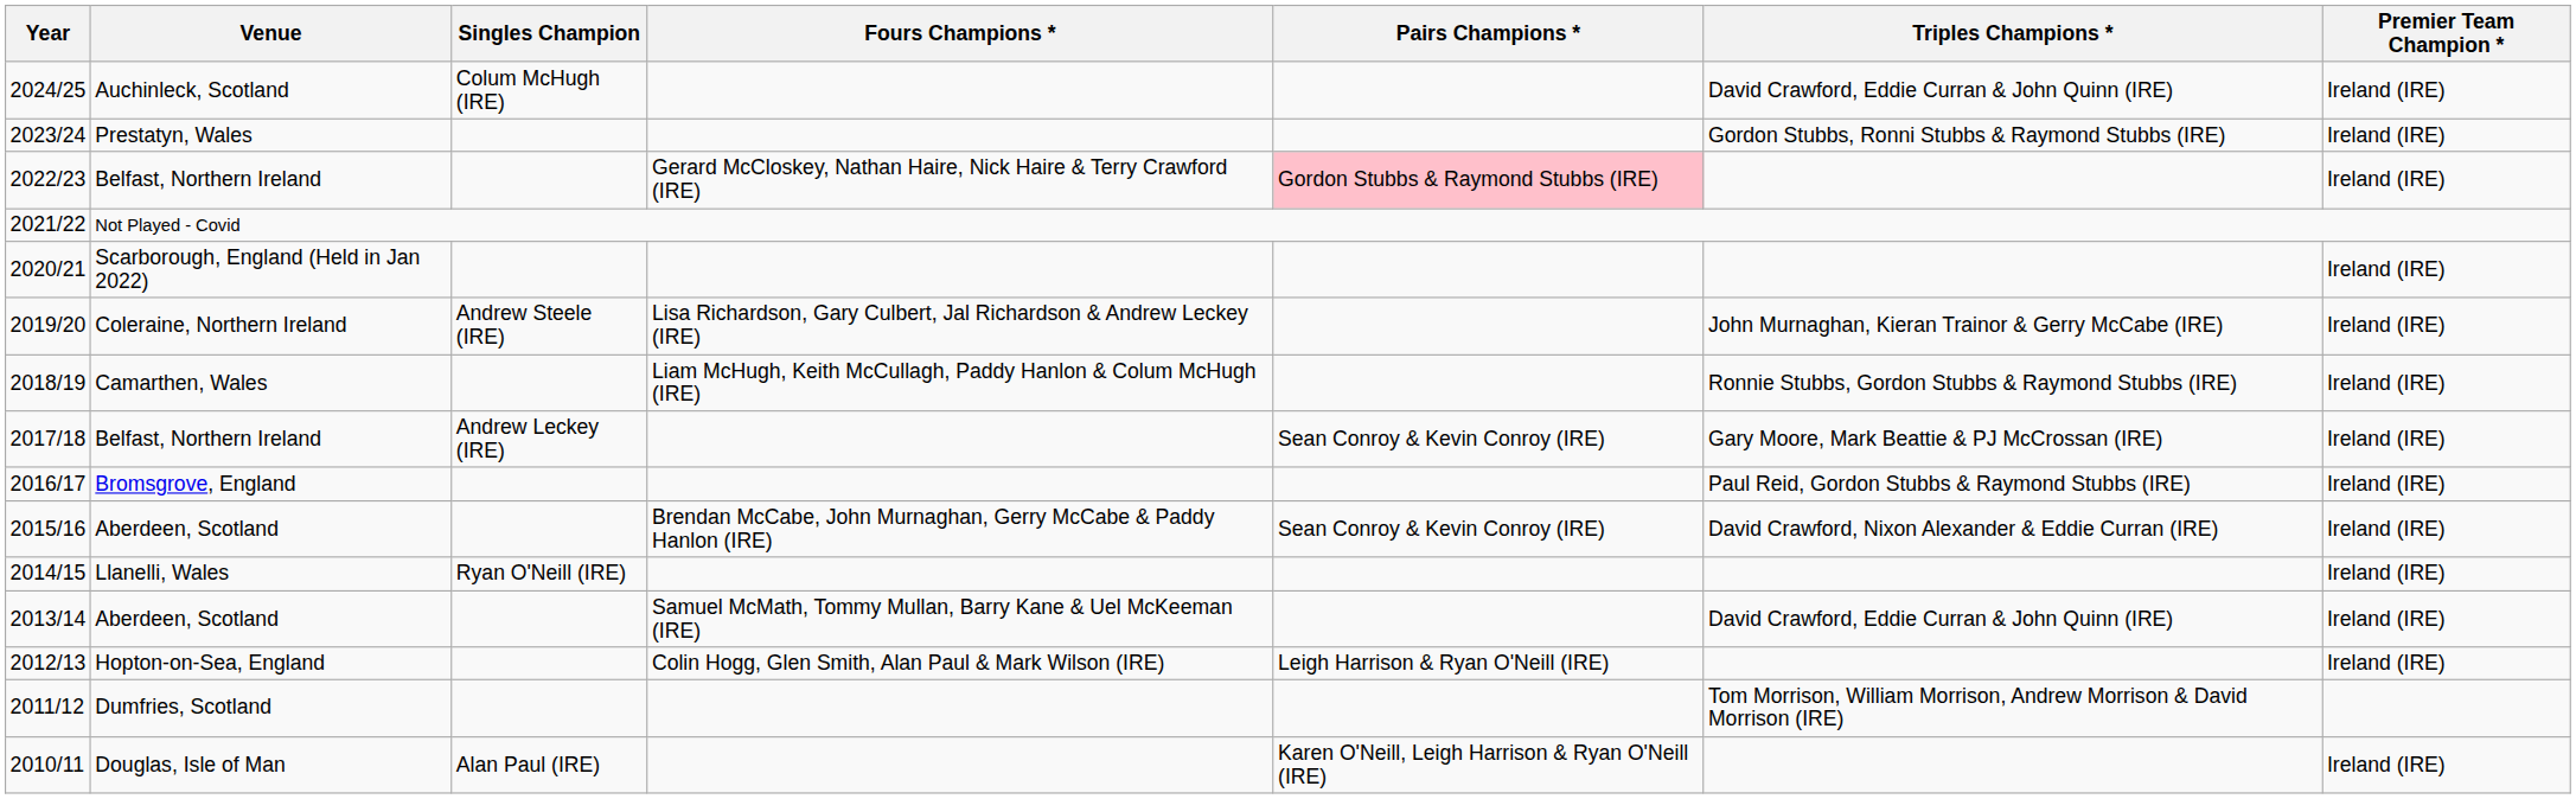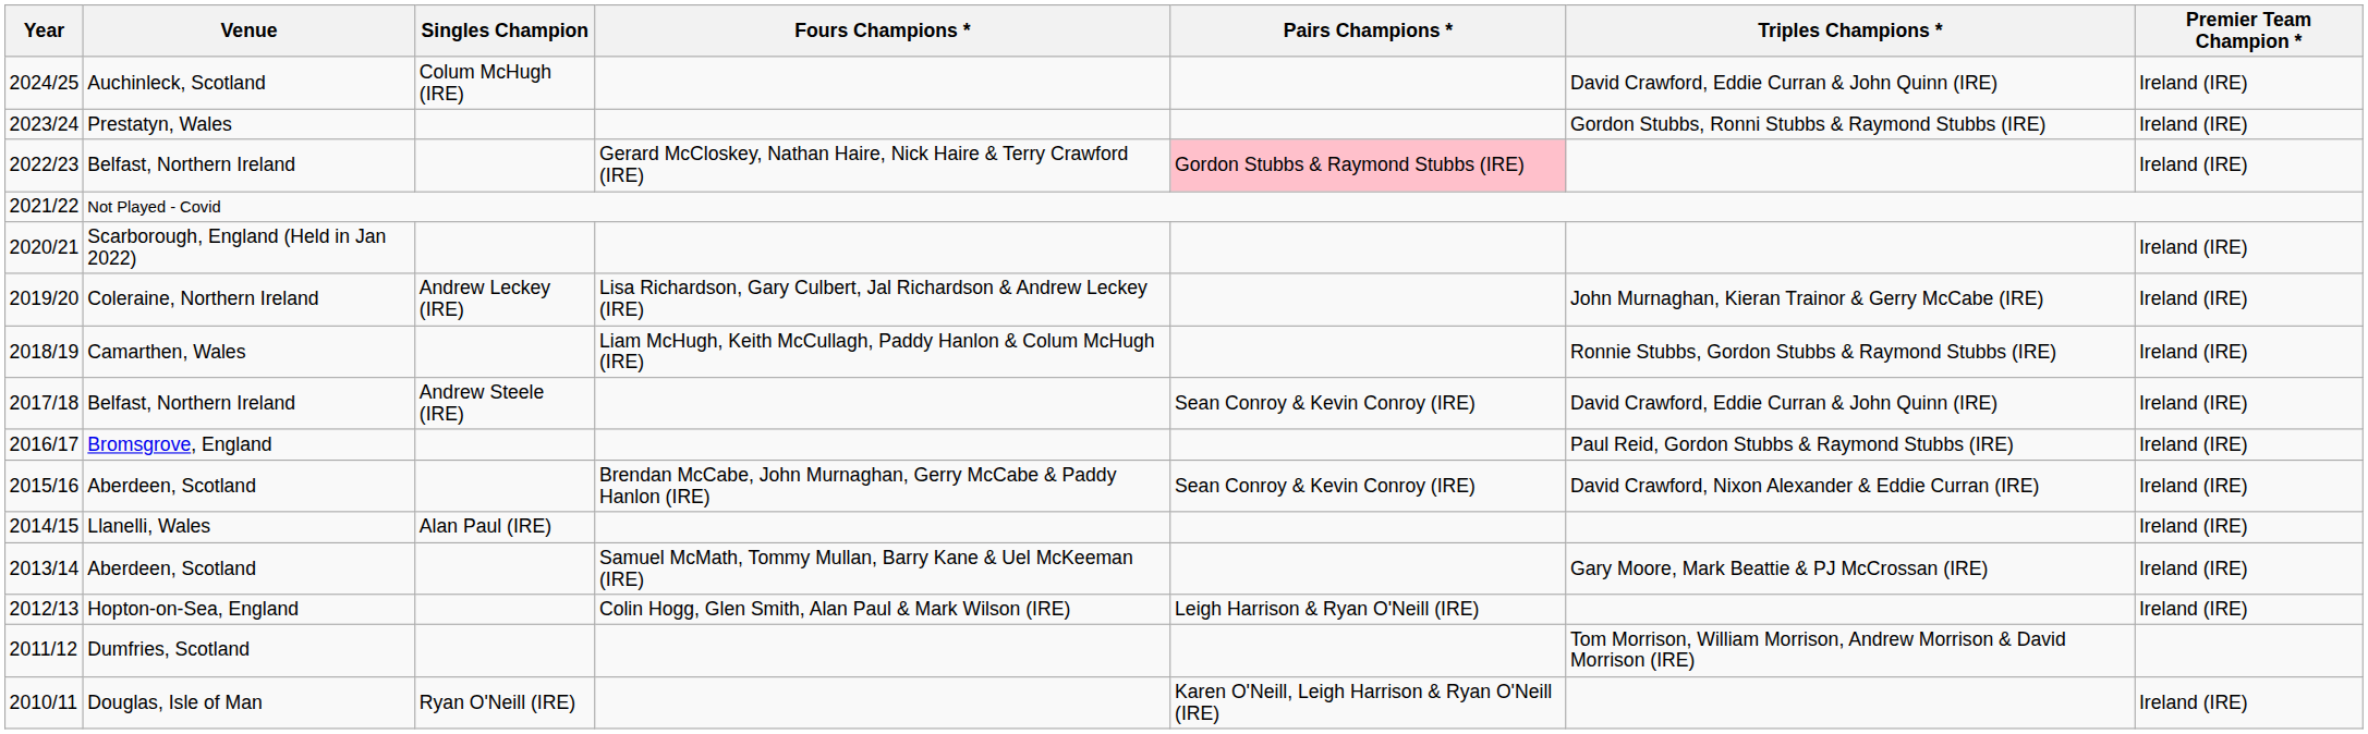2019/20 | Singles Champion: Andrew Steele (IRE) -> Andrew Leckey (IRE)
2017/18 | Singles Champion: Andrew Leckey (IRE) -> Andrew Steele (IRE)
2017/18 | Triples Champions *: Gary Moore, Mark Beattie & PJ McCrossan (IRE) -> David Crawford, Eddie Curran & John Quinn (IRE)
2014/15 | Singles Champion: Ryan O'Neill (IRE) -> Alan Paul (IRE)
2013/14 | Triples Champions *: David Crawford, Eddie Curran & John Quinn (IRE) -> Gary Moore, Mark Beattie & PJ McCrossan (IRE)
2010/11 | Singles Champion: Alan Paul (IRE) -> Ryan O'Neill (IRE)
